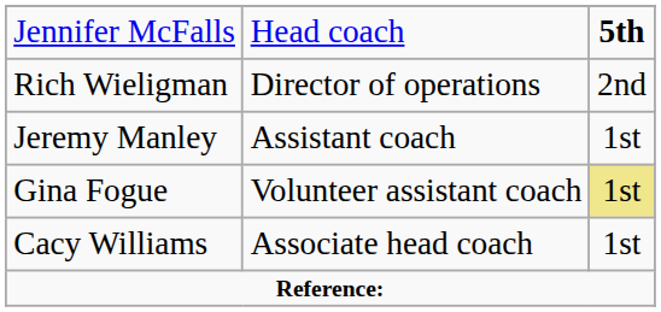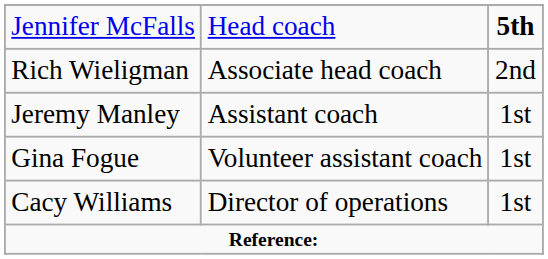Rich Wieligman | column 2: Director of operations -> Associate head coach
Gina Fogue | column 3: khaki background -> no background
Cacy Williams | column 2: Associate head coach -> Director of operations
